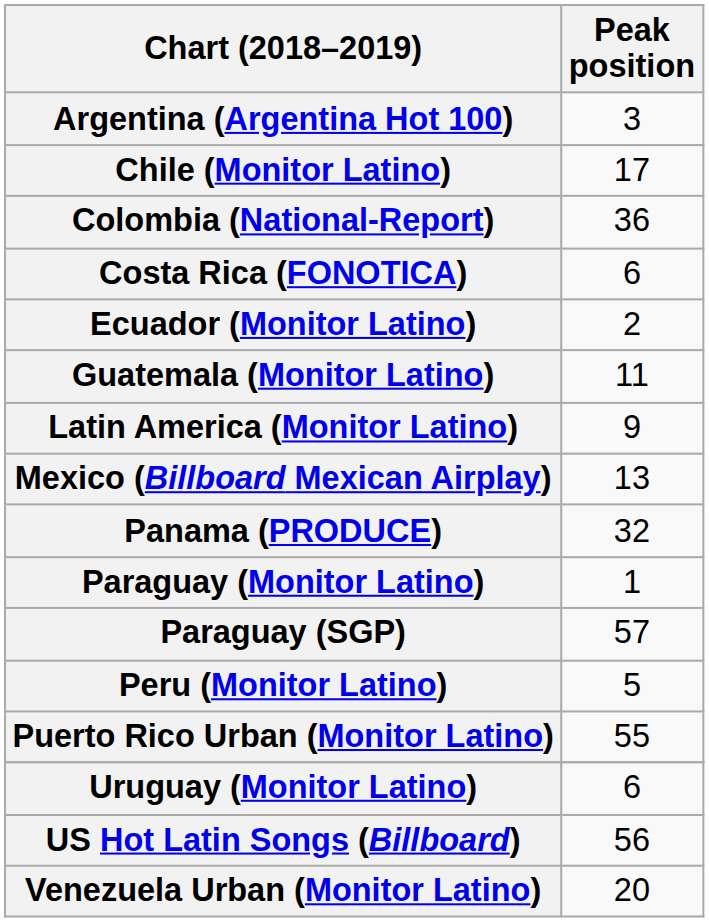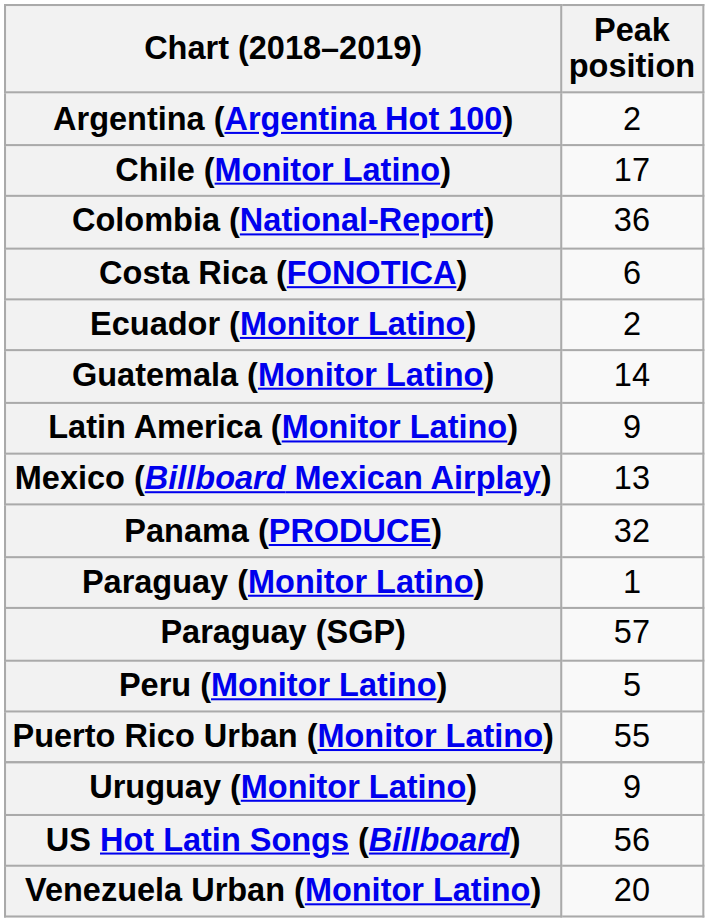Argentina (Argentina Hot 100) | Peak position: 3 -> 2
Guatemala (Monitor Latino) | Peak position: 11 -> 14
Uruguay (Monitor Latino) | Peak position: 6 -> 9
